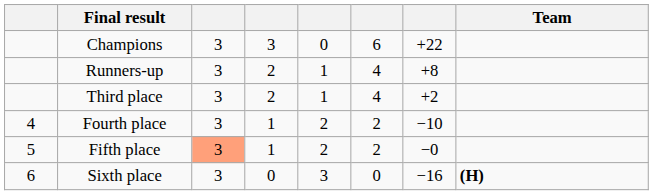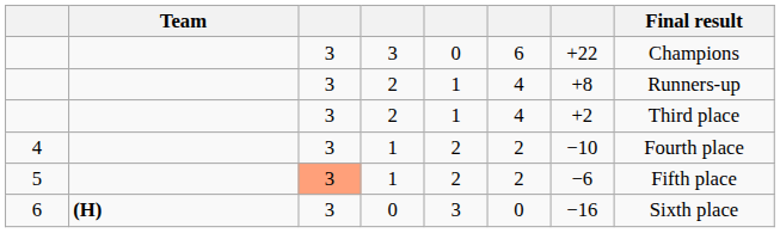columns swapped: Team <-> Final result
5 | column 7: −0 -> −6
